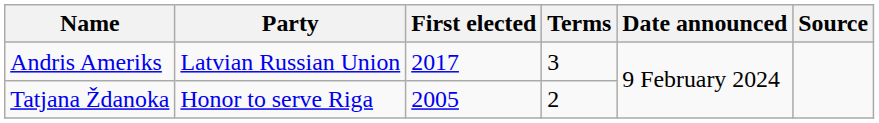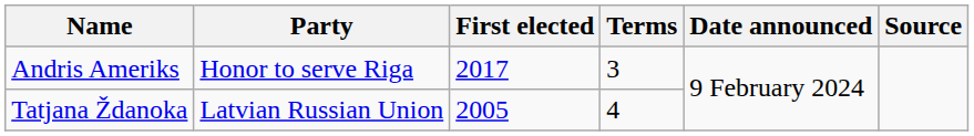Andris Ameriks | Party: Latvian Russian Union -> Honor to serve Riga
Tatjana Ždanoka | Party: Honor to serve Riga -> Latvian Russian Union
Tatjana Ždanoka | Terms: 2 -> 4
